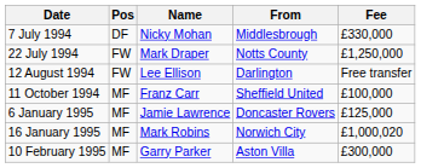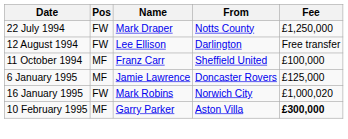- row: 7 July 1994 | DF | Nicky Mohan | Middlesbrough | £330,000
16 January 1995 | Pos: MF -> FW
10 February 1995 | Fee: normal -> bold
